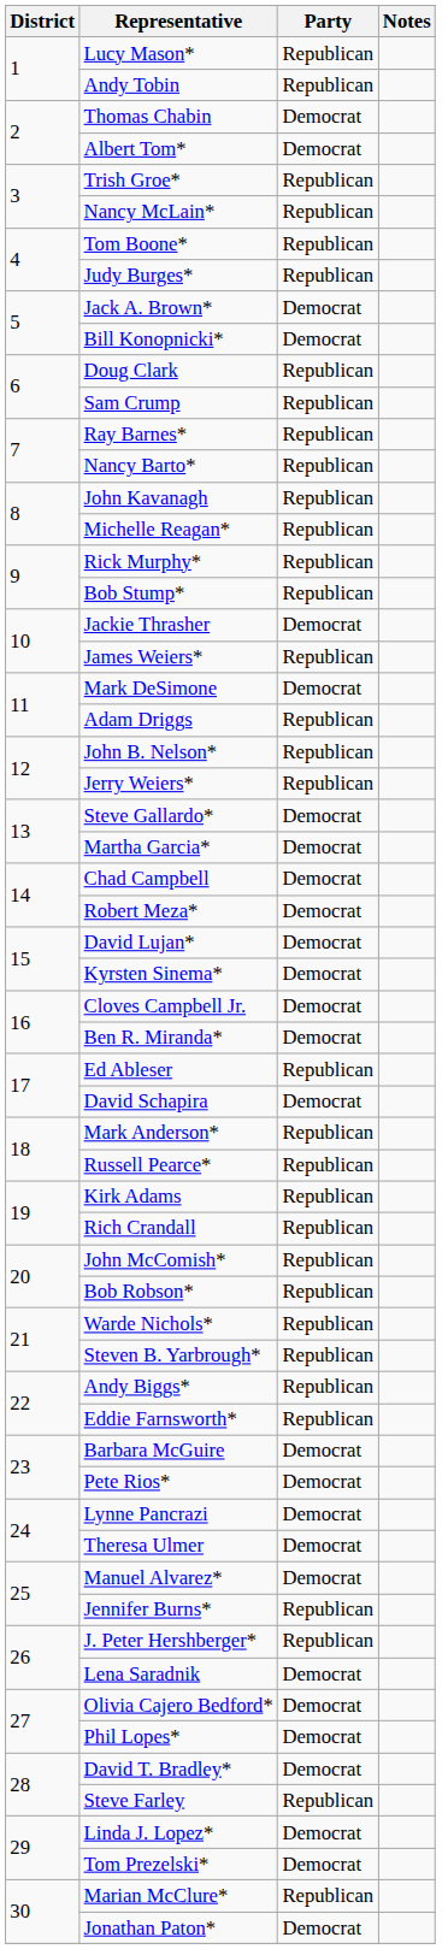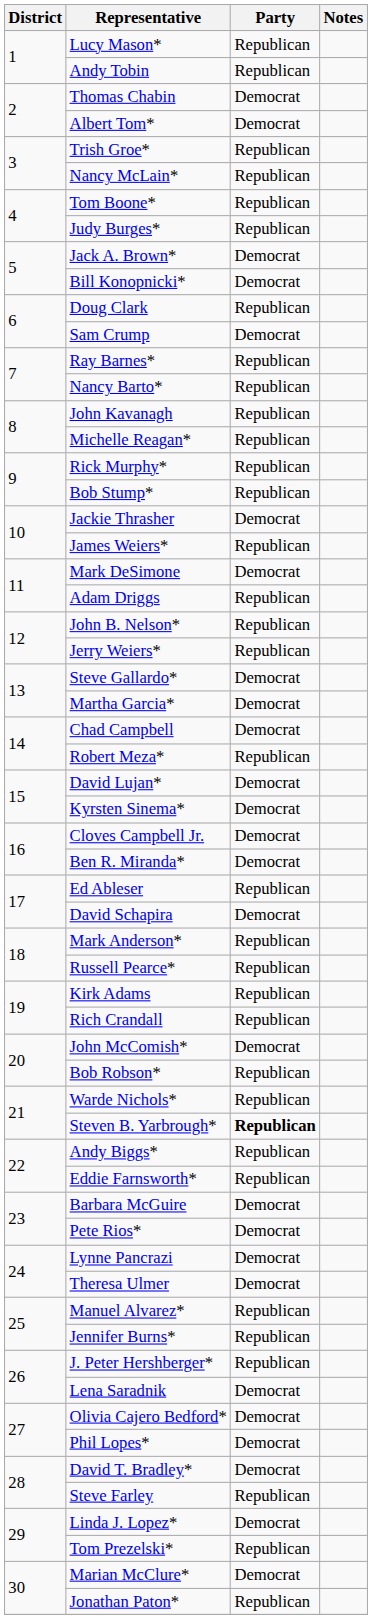Sam Crump | Party: Republican -> Democrat
Robert Meza* | Party: Democrat -> Republican
John McComish* | Party: Republican -> Democrat
Steven B. Yarbrough* | Party: normal -> bold
Manuel Alvarez* | Party: Democrat -> Republican
Tom Prezelski* | Party: Democrat -> Republican
Marian McClure* | Party: Republican -> Democrat
Jonathan Paton* | Party: Democrat -> Republican
